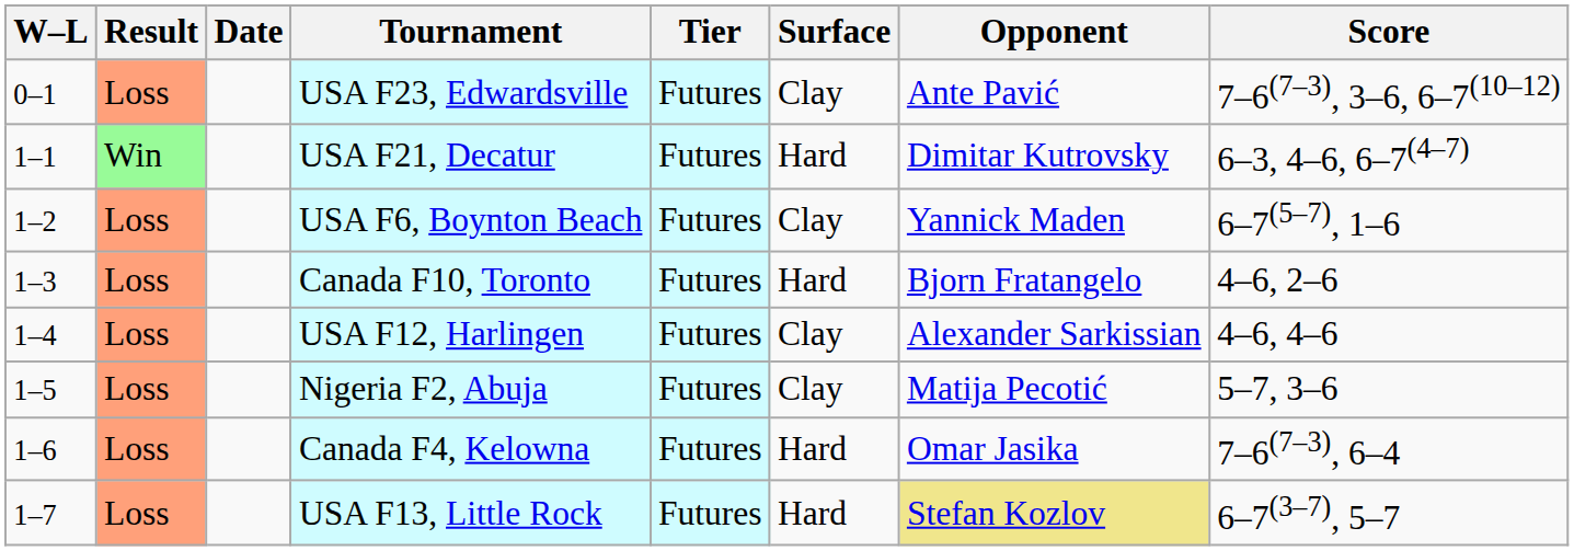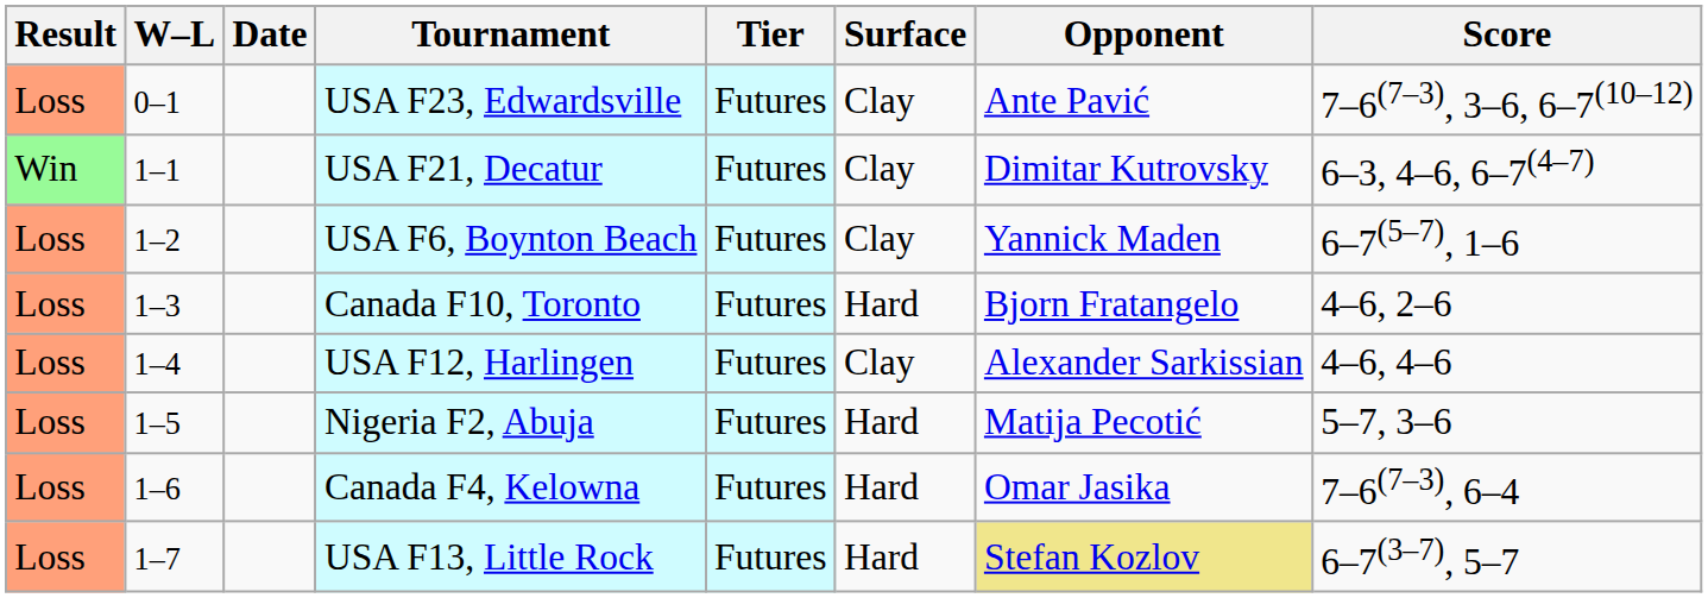columns swapped: Result <-> W–L
USA F21, Decatur | Surface: Hard -> Clay
Nigeria F2, Abuja | Surface: Clay -> Hard
